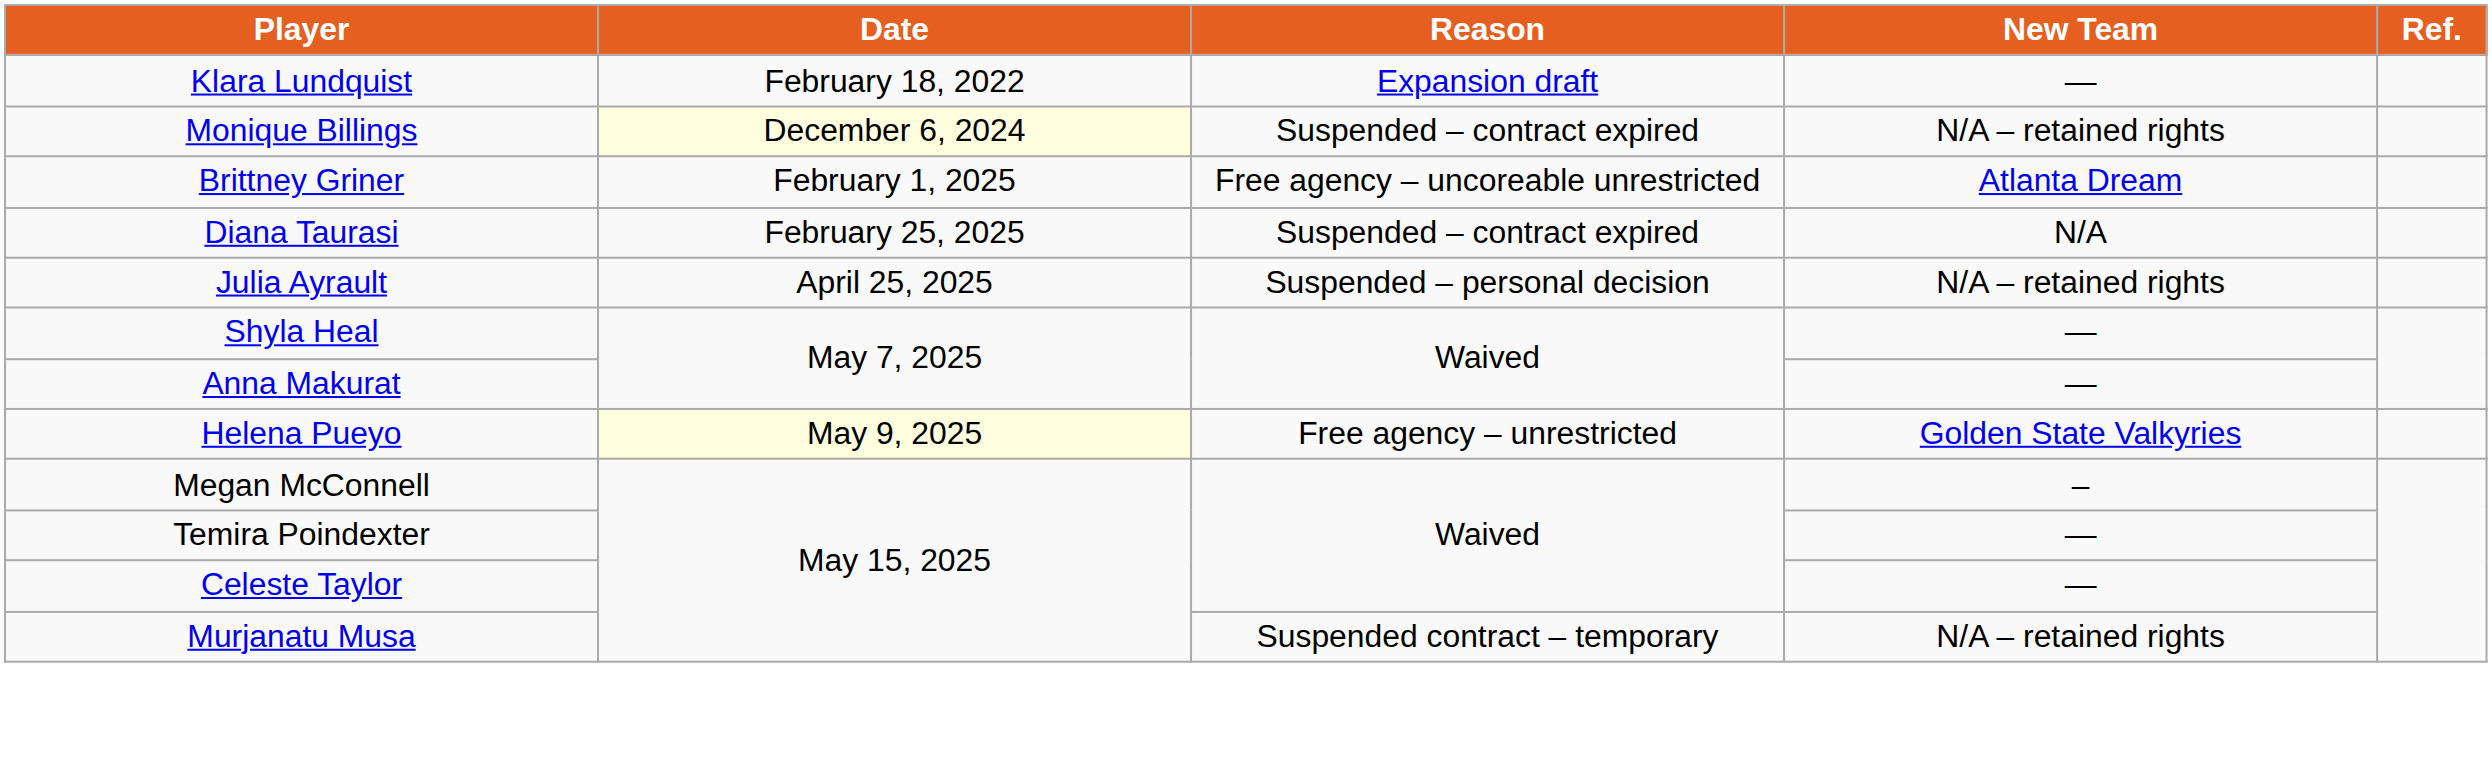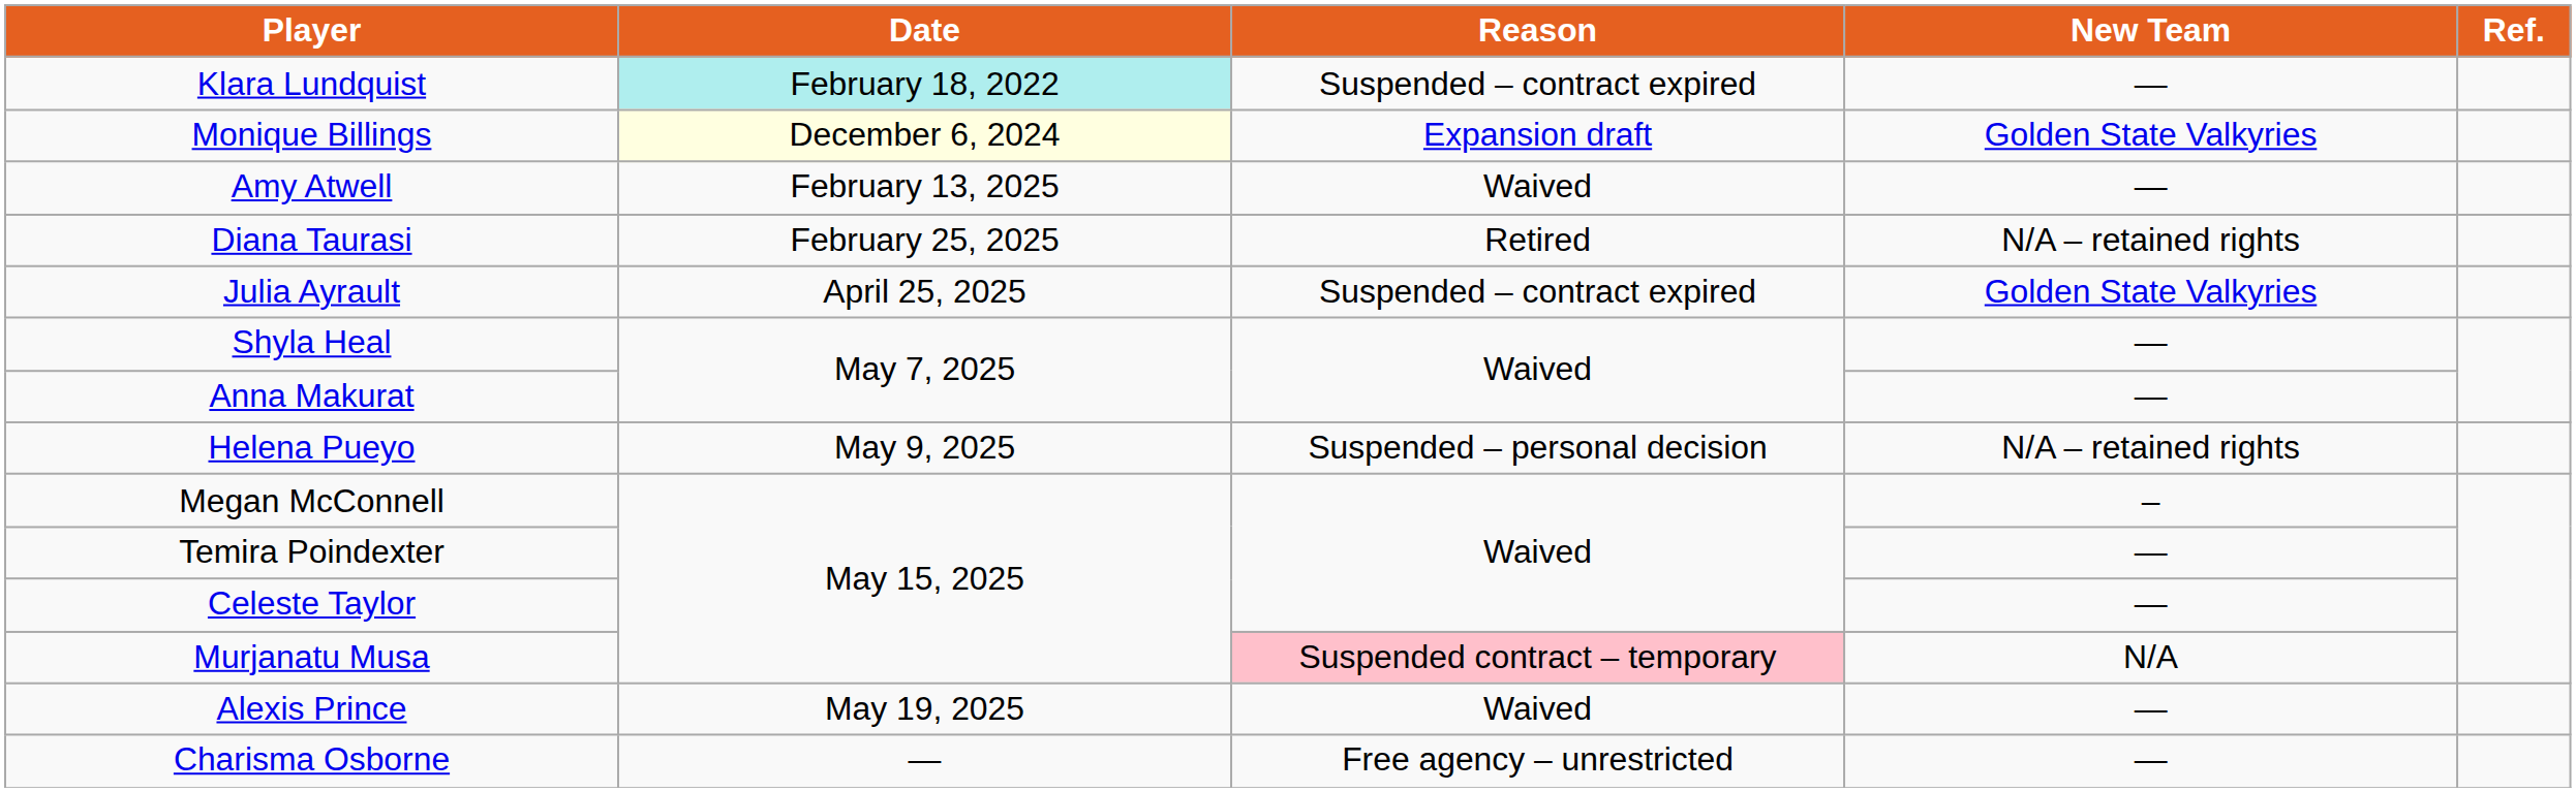Klara Lundquist | Date: no background -> paleturquoise background
Klara Lundquist | Reason: Expansion draft -> Suspended – contract expired
Monique Billings | Reason: Suspended – contract expired -> Expansion draft
Monique Billings | New Team: N/A – retained rights -> Golden State Valkyries
- row: Brittney Griner | February 1, 2025 | Free agency – uncoreable unrestricted | Atlanta Dream
+ row: Amy Atwell | February 13, 2025 | Waived | —
Diana Taurasi | Reason: Suspended – contract expired -> Retired
Diana Taurasi | New Team: N/A -> N/A – retained rights
Julia Ayrault | Reason: Suspended – personal decision -> Suspended – contract expired
Julia Ayrault | New Team: N/A – retained rights -> Golden State Valkyries
Helena Pueyo | Date: lightyellow background -> no background
Helena Pueyo | Reason: Free agency – unrestricted -> Suspended – personal decision
Helena Pueyo | New Team: Golden State Valkyries -> N/A – retained rights
Murjanatu Musa | Reason: no background -> pink background
Murjanatu Musa | New Team: N/A – retained rights -> N/A
+ row: Alexis Prince | May 19, 2025 | Waived | —
+ row: Charisma Osborne | — | Free agency – unrestricted | —
